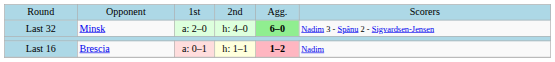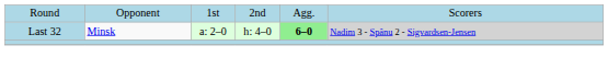Last 32 | column 6: no background -> lightgrey background
- row: Last 16 | Brescia | a: 0–1 | h: 1–1 | 1–2 | Nadim
